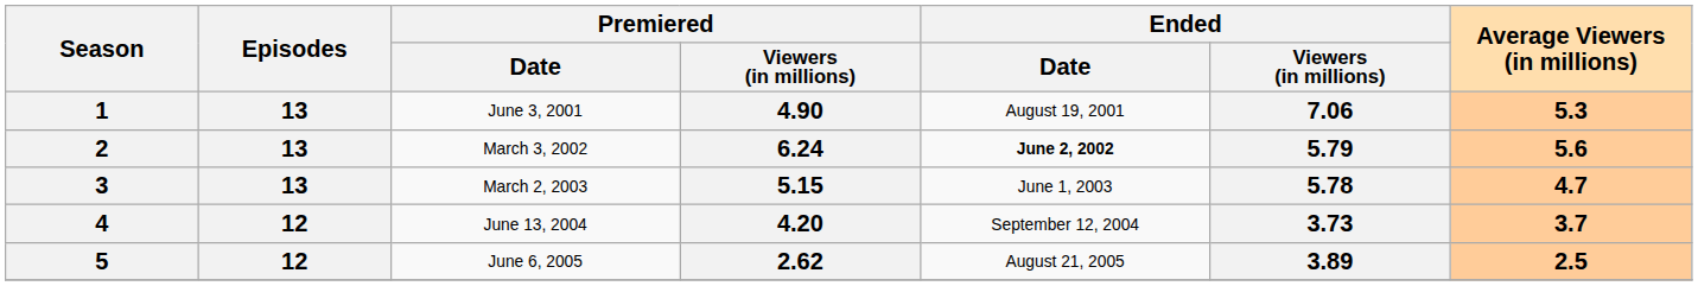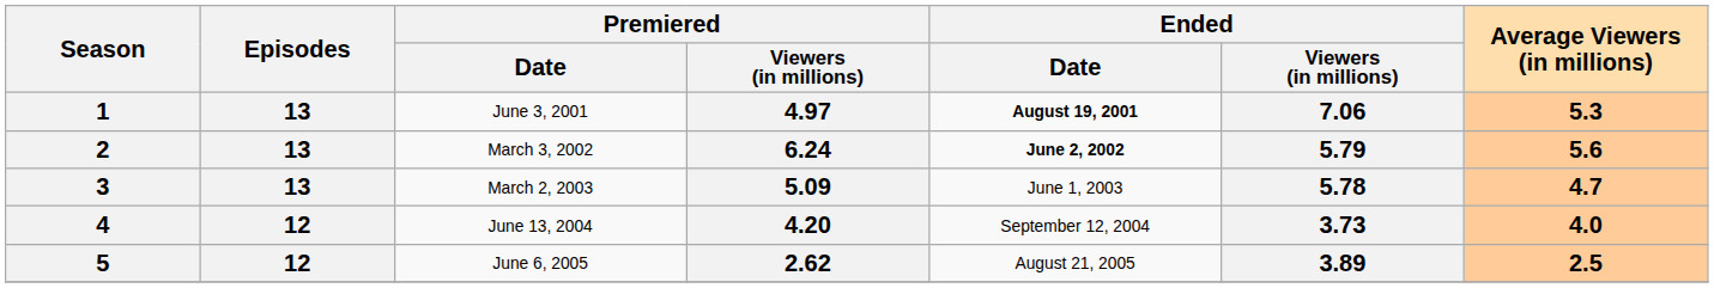1 | Premiered / Viewers (in millions): 4.90 -> 4.97
1 | Ended / Date: normal -> bold
3 | Premiered / Viewers (in millions): 5.15 -> 5.09
4 | Average Viewers (in millions): 3.7 -> 4.0
